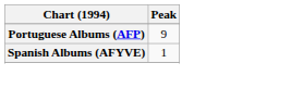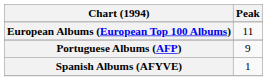+ row: European Albums (European Top 100 Albums) | 11
